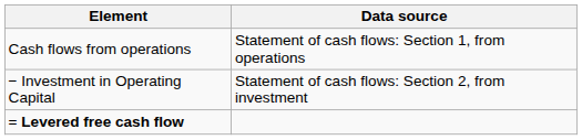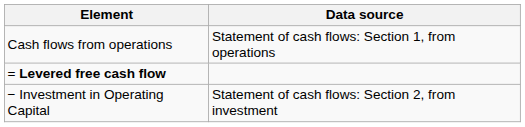rows swapped: − Investment in Operating Capital <-> = Levered free cash flow
